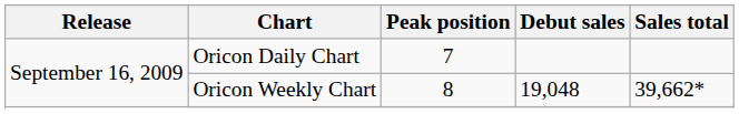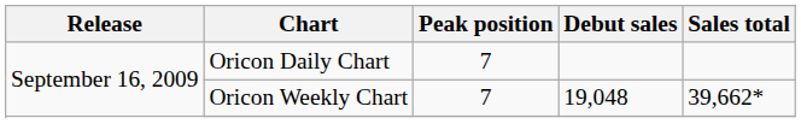Oricon Weekly Chart | Peak position: 8 -> 7
